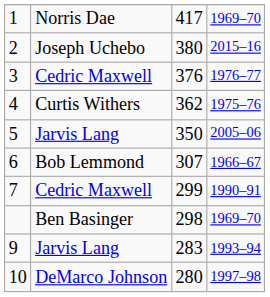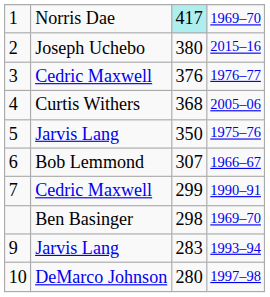1 | column 3: no background -> paleturquoise background
4 | column 3: 362 -> 368
4 | column 4: 1975–76 -> 2005–06
5 | column 4: 2005–06 -> 1975–76
